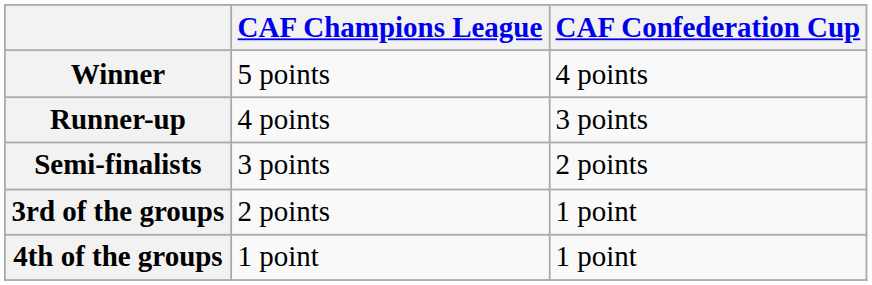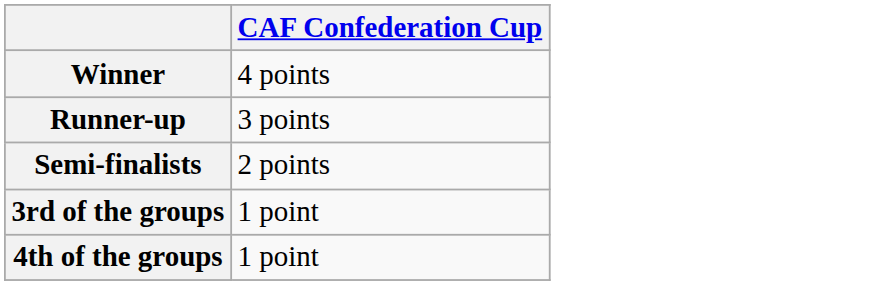- column: CAF Champions League | 5 points | 4 points | 3 points | 2 points | 1 point
